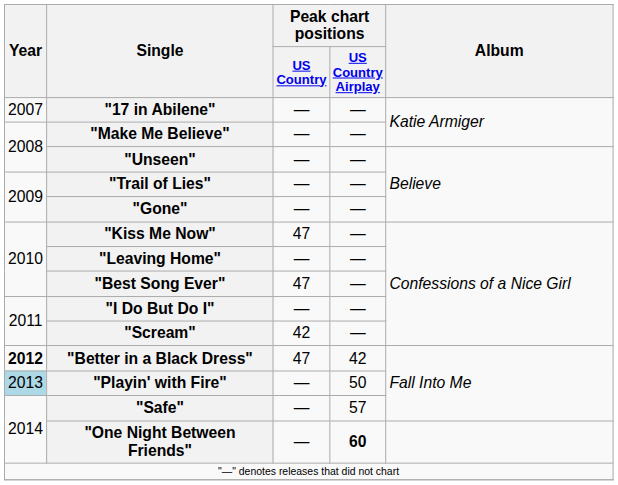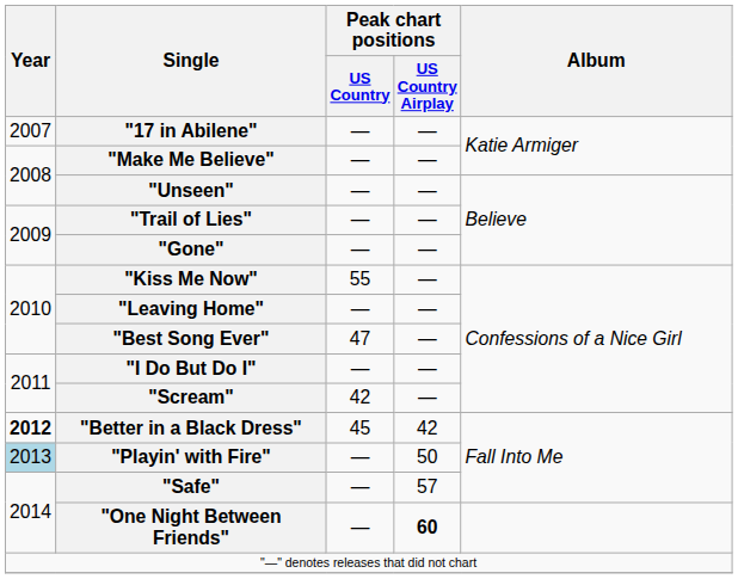"Kiss Me Now" | Peak chart positions / US Country: 47 -> 55
"Better in a Black Dress" | Peak chart positions / US Country: 47 -> 45
